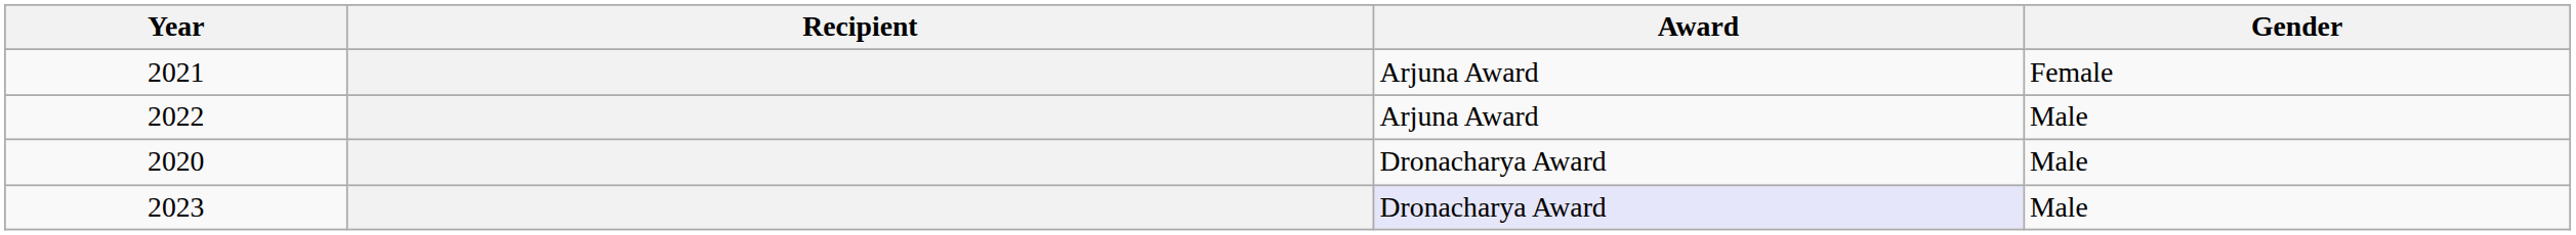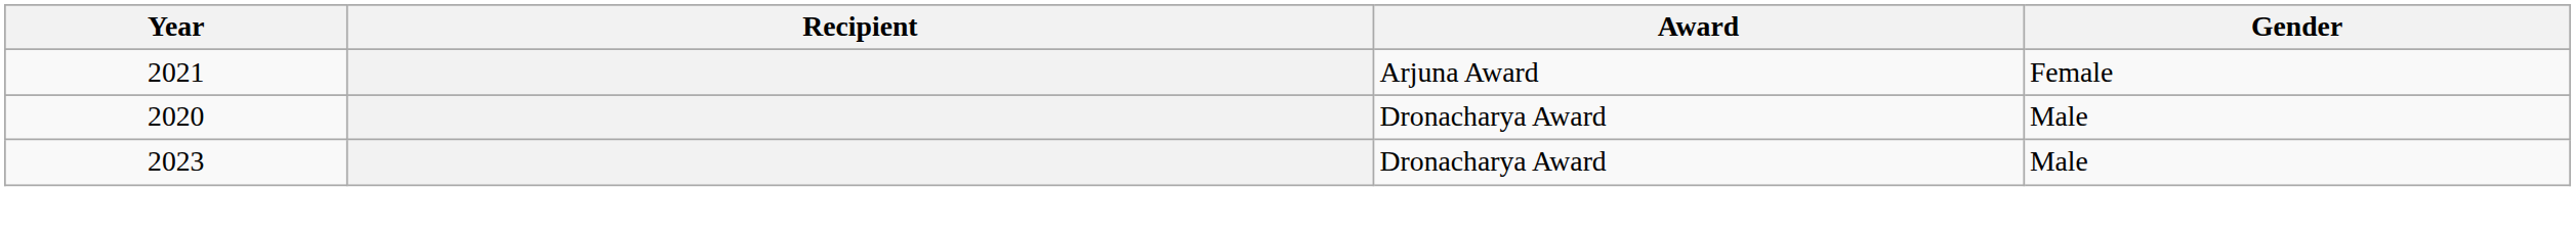- row: 2022 | Arjuna Award | Male
2023 | Award: lavender background -> no background
